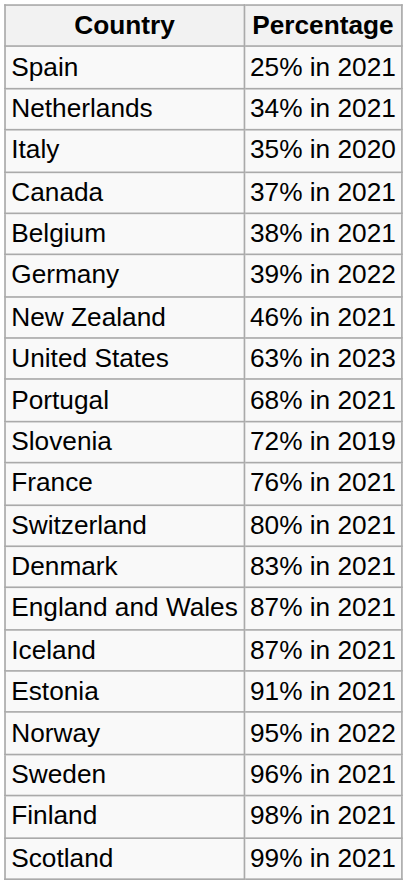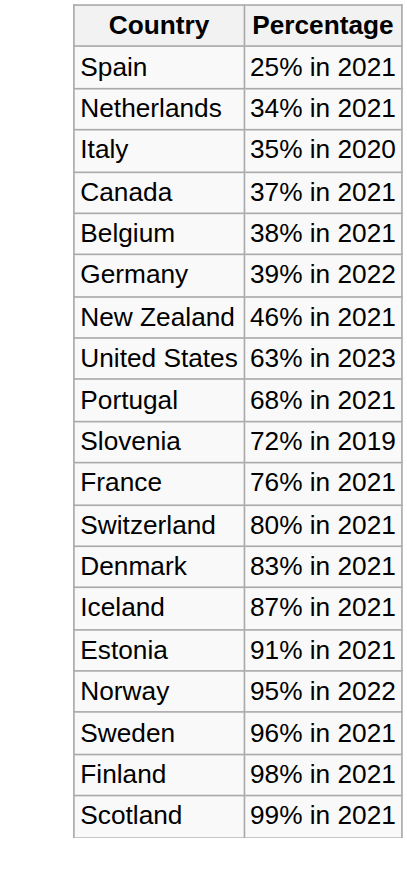- row: England and Wales | 87% in 2021
